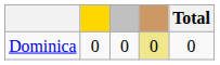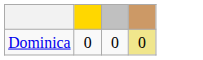- column: Total | 0
